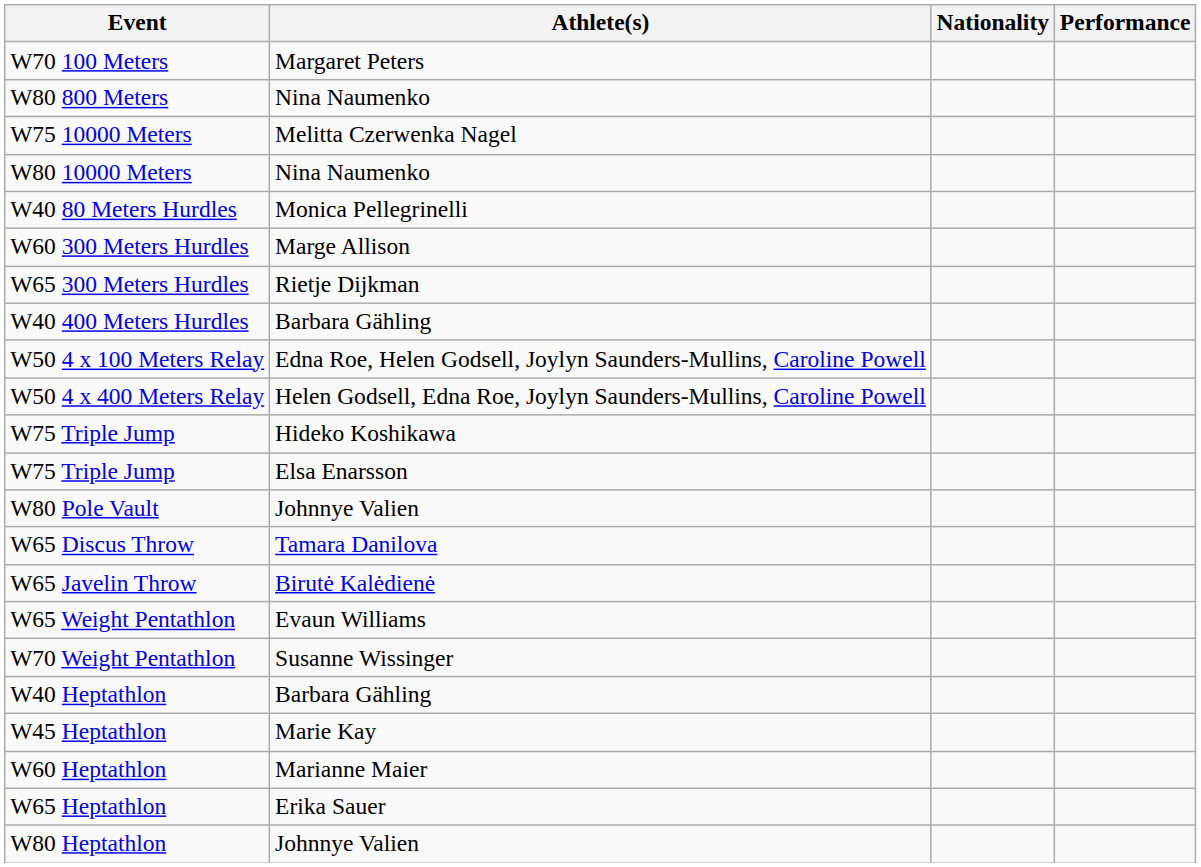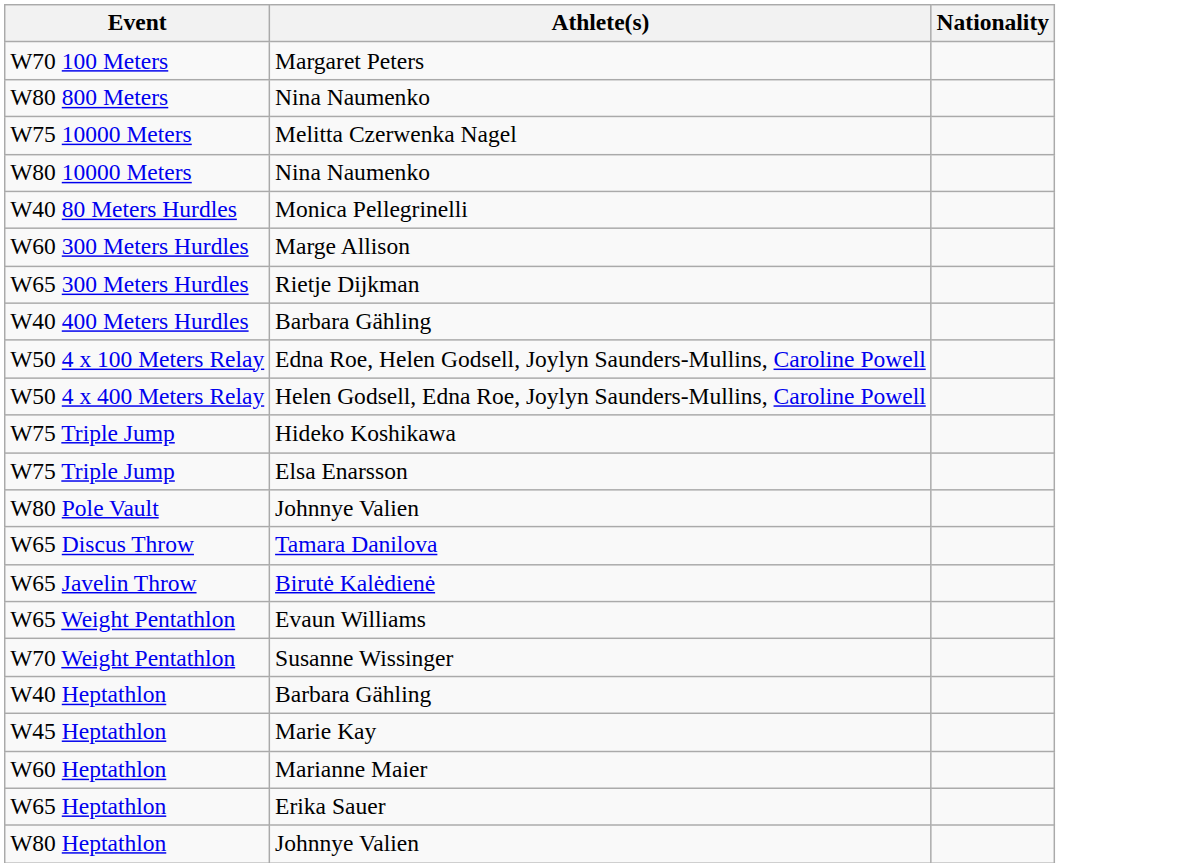- column: Performance
